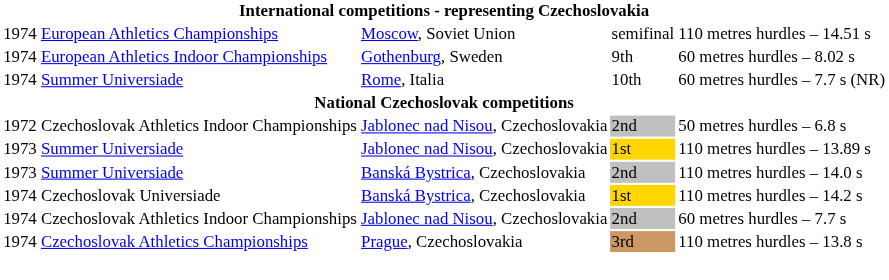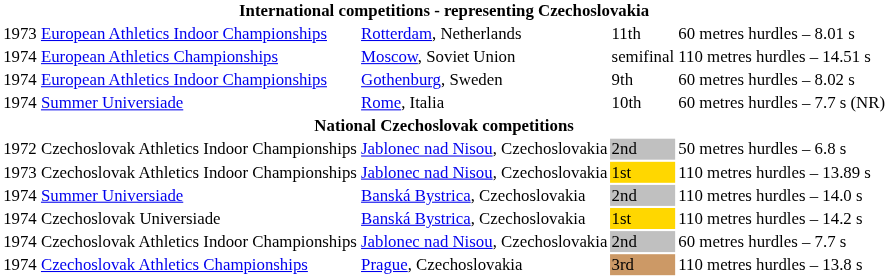+ row: 1973 | European Athletics Indoor Championships | Rotterdam, Netherlands | 11th | 60 metres hurdles – 8.01 s
Jablonec nad Nisou, Czechoslovakia / 1st | column 2: Summer Universiade -> Czechoslovak Athletics Indoor Championships
Banská Bystrica, Czechoslovakia / 2nd | column 1: 1973 -> 1974
